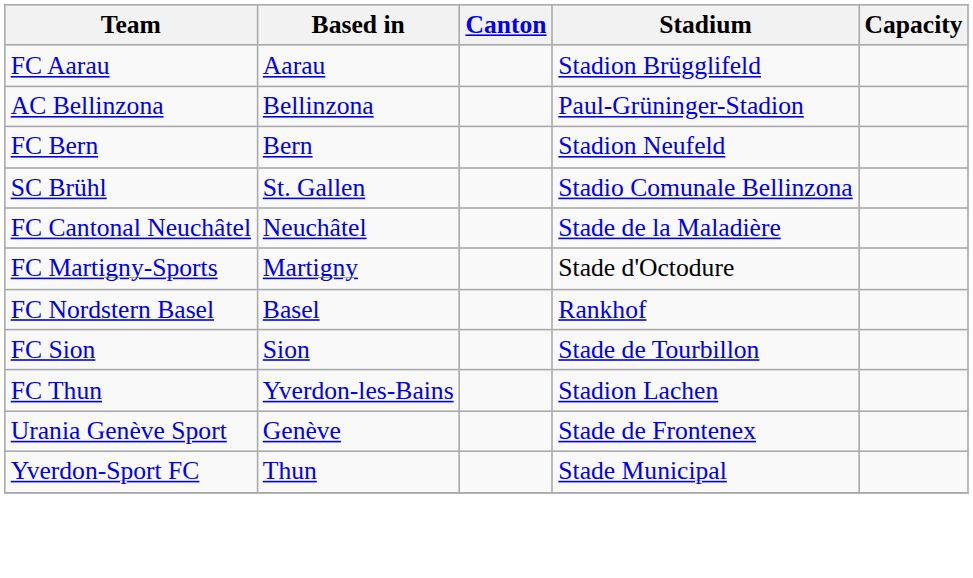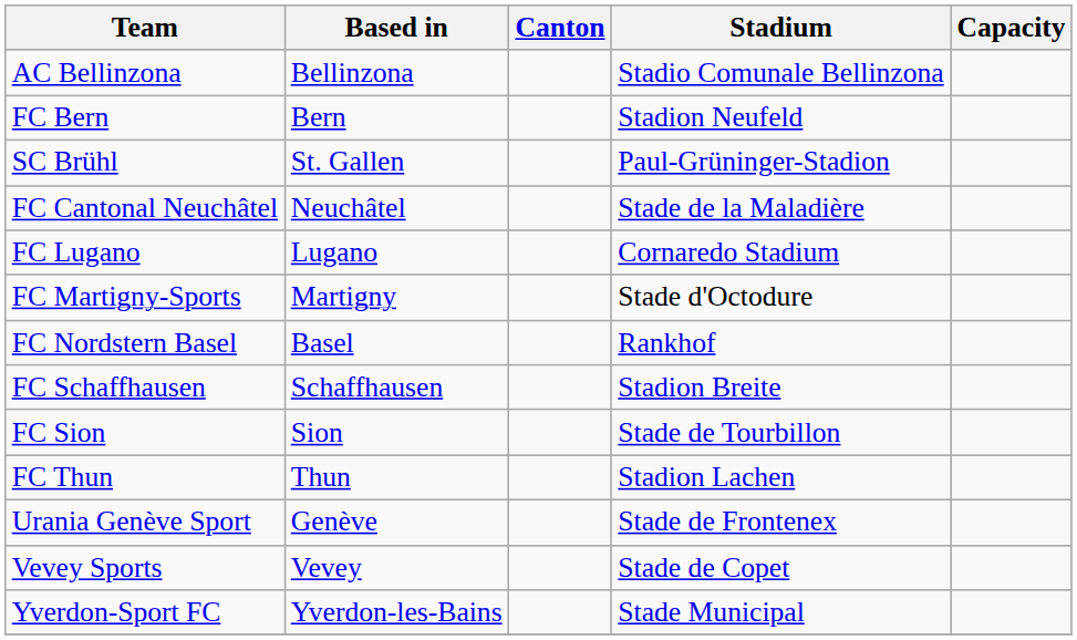- row: FC Aarau | Aarau | Stadion Brügglifeld
AC Bellinzona | Stadium: Paul-Grüninger-Stadion -> Stadio Comunale Bellinzona
SC Brühl | Stadium: Stadio Comunale Bellinzona -> Paul-Grüninger-Stadion
+ row: FC Lugano | Lugano | Cornaredo Stadium
+ row: FC Schaffhausen | Schaffhausen | Stadion Breite
FC Thun | Based in: Yverdon-les-Bains -> Thun
+ row: Vevey Sports | Vevey | Stade de Copet
Yverdon-Sport FC | Based in: Thun -> Yverdon-les-Bains
